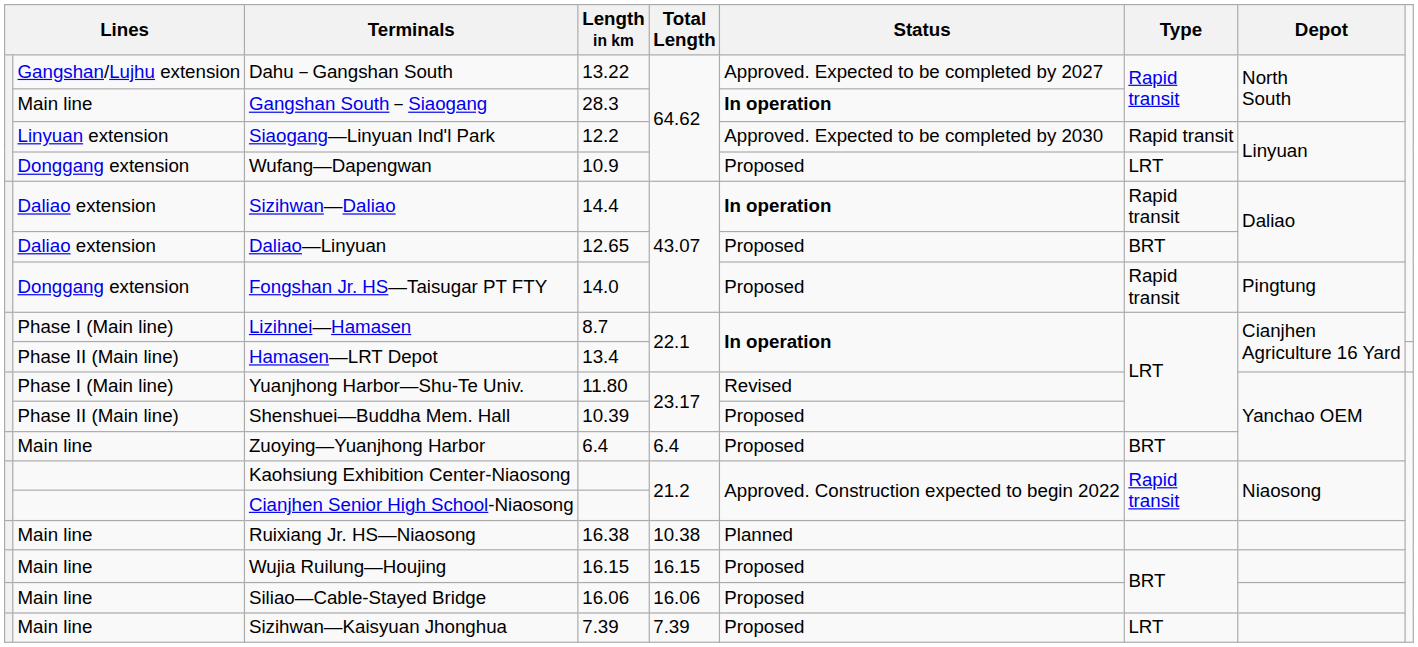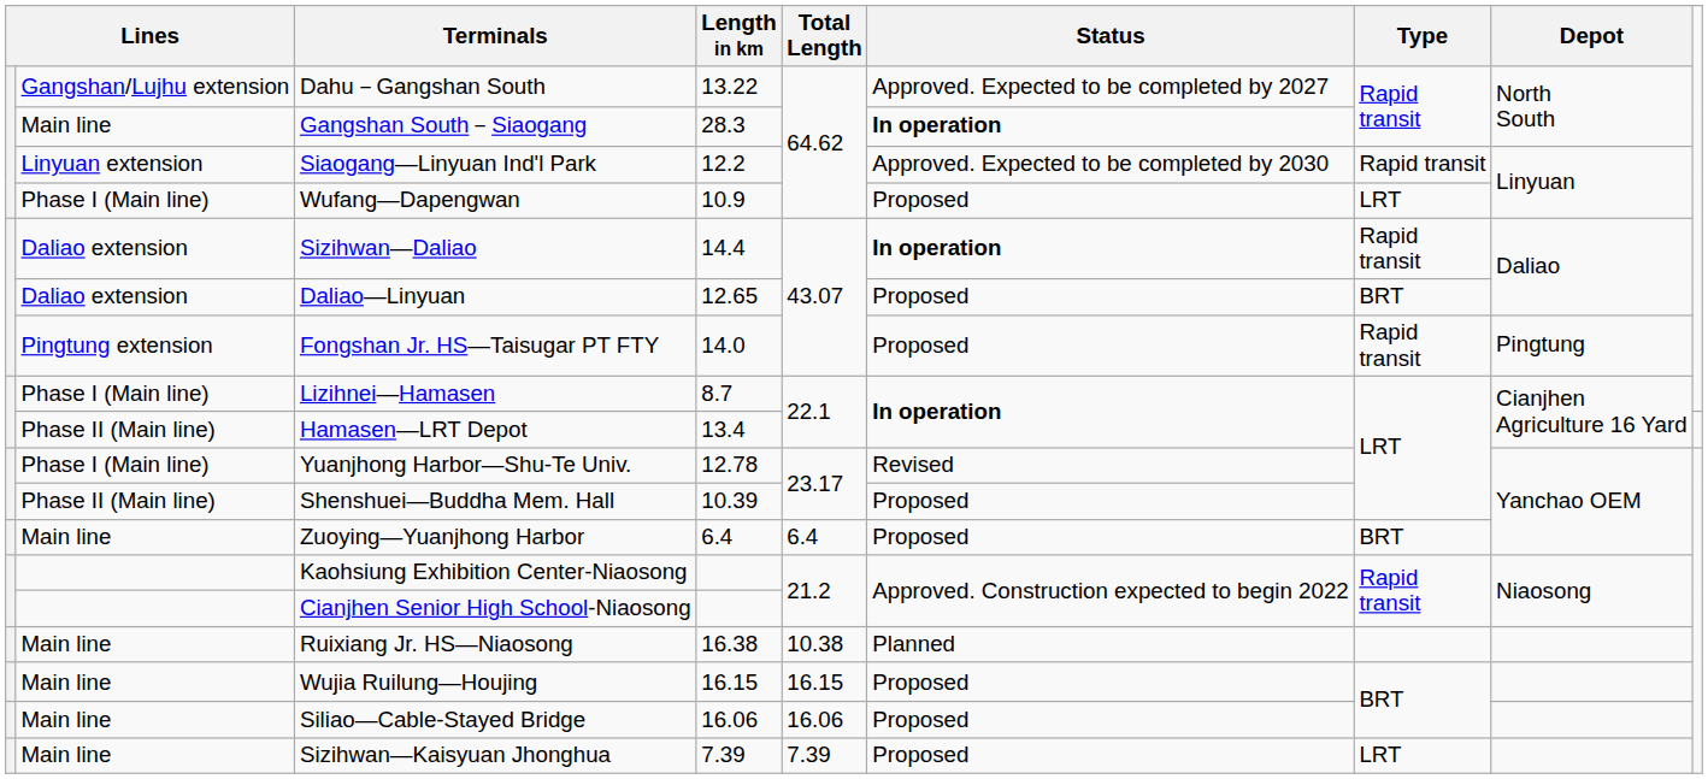Wufang—Dapengwan | column 2: Donggang extension -> Phase I (Main line)
Fongshan Jr. HS—Taisugar PT FTY | column 2: Donggang extension -> Pingtung extension
Yuanjhong Harbor—Shu-Te Univ. | Length in km: 11.80 -> 12.78
